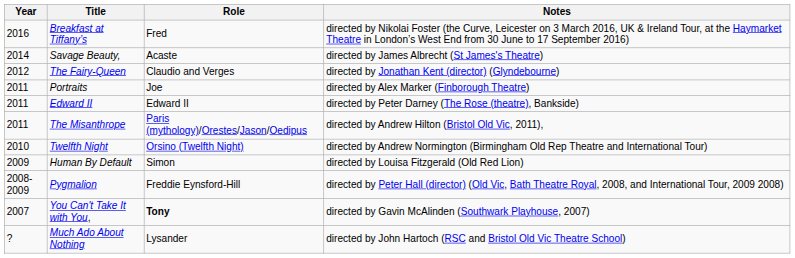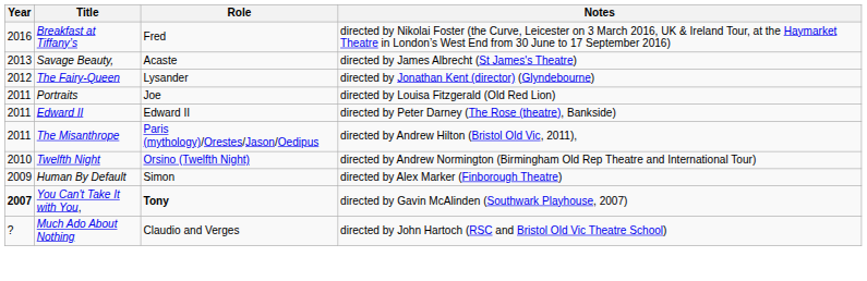Savage Beauty, | Year: 2014 -> 2013
The Fairy-Queen | Role: Claudio and Verges -> Lysander
Portraits | Notes: directed by Alex Marker (Finborough Theatre) -> directed by Louisa Fitzgerald (Old Red Lion)
Human By Default | Notes: directed by Louisa Fitzgerald (Old Red Lion) -> directed by Alex Marker (Finborough Theatre)
- row: 2008-2009 | Pygmalion | Freddie Eynsford-Hill | directed by Peter Hall (director) (Old Vic, Bath Theatre Royal, 2008, and International Tour, 2009 2008)
You Can't Take It with You, | Year: normal -> bold
Much Ado About Nothing | Role: Lysander -> Claudio and Verges
